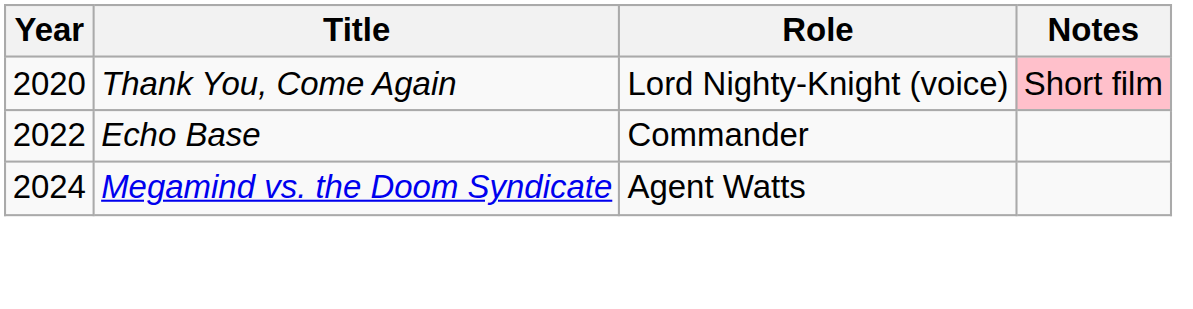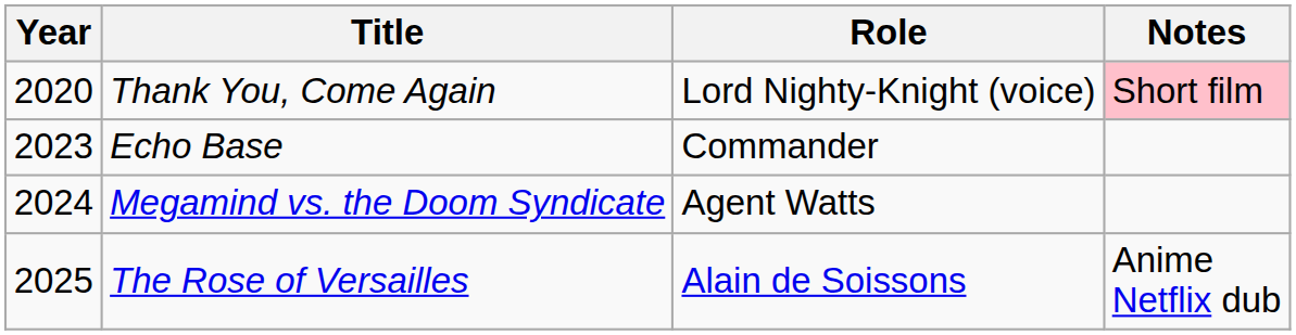Echo Base | Year: 2022 -> 2023
+ row: 2025 | The Rose of Versailles | Alain de Soissons | Anime Netflix dub
